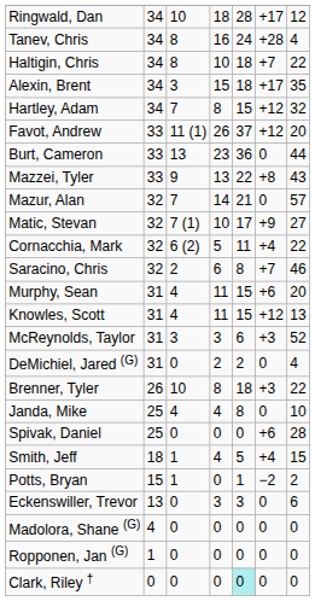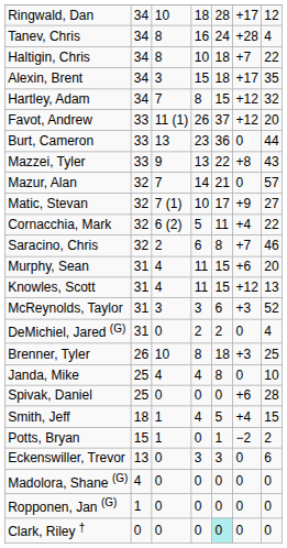Brenner, Tyler | column 7: 22 -> 25
